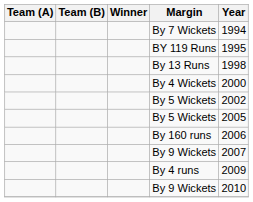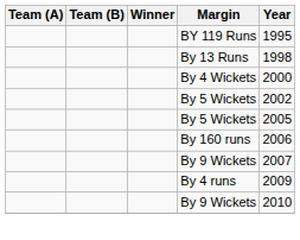- row: By 7 Wickets | 1994
